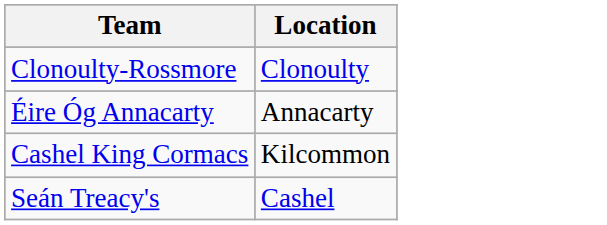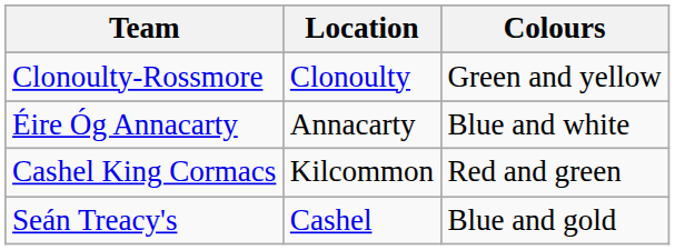+ column: Colours | Green and yellow | Blue and white | Red and green | Blue and gold
